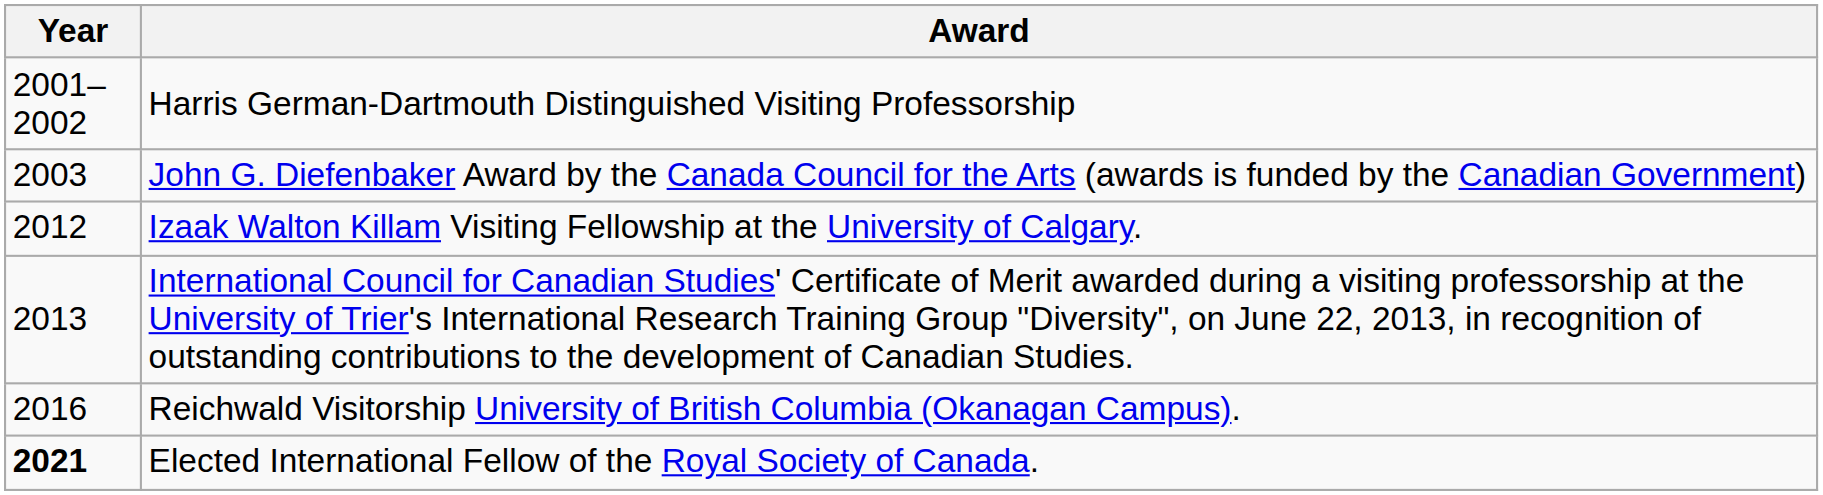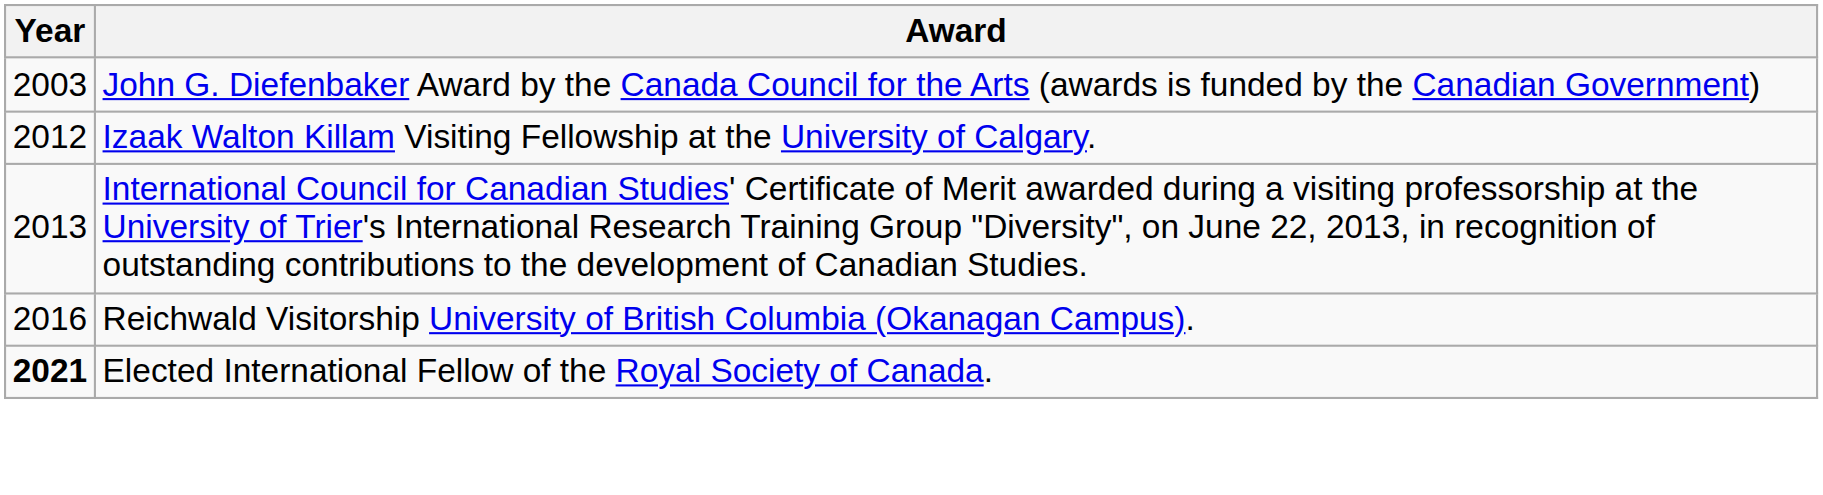- row: 2001–2002 | Harris German-Dartmouth Distinguished Visiting Professorship
